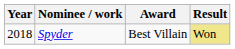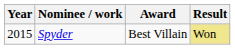Spyder | Year: 2018 -> 2015
